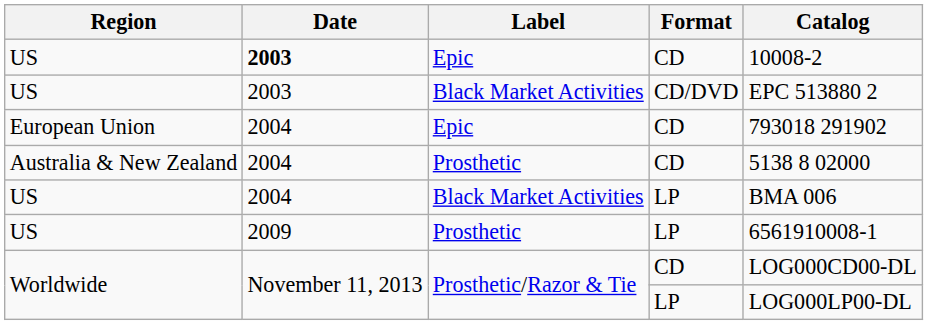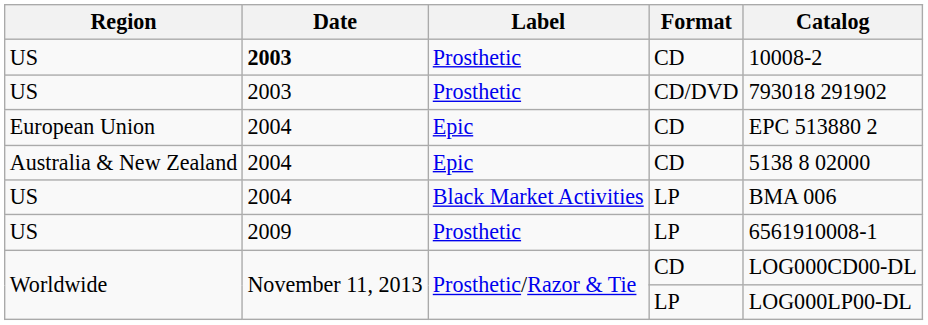US / CD | Label: Epic -> Prosthetic
US / CD/DVD | Label: Black Market Activities -> Prosthetic
US / CD/DVD | Catalog: EPC 513880 2 -> 793018 291902
European Union | Catalog: 793018 291902 -> EPC 513880 2
Australia & New Zealand | Label: Prosthetic -> Epic
